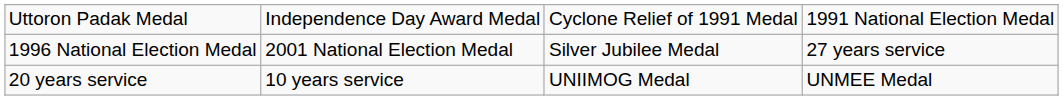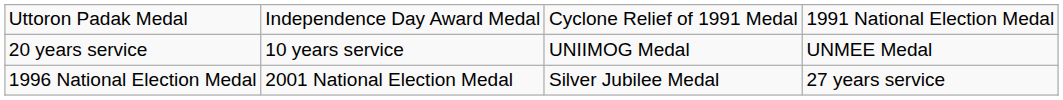rows swapped: 1996 National Election Medal <-> 20 years service
